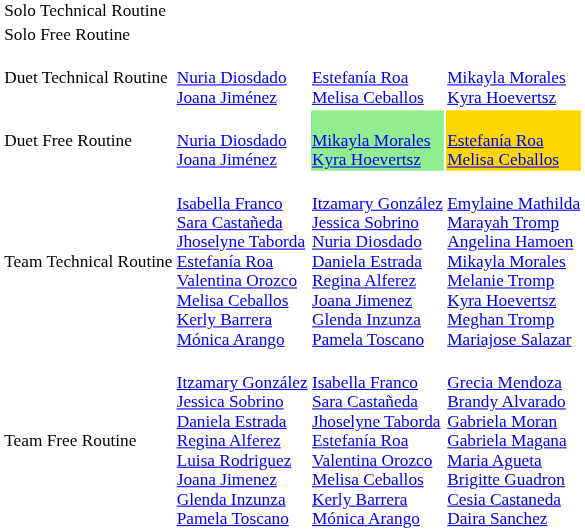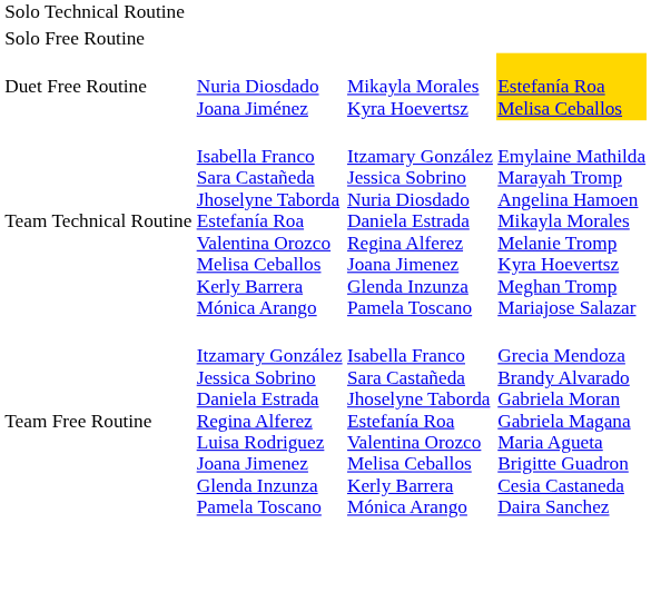- row: Duet Technical Routine | Nuria Diosdado Joana Jiménez | Estefanía Roa Melisa Ceballos | Mikayla Morales Kyra Hoevertsz
Duet Free Routine | column 3: lightgreen background -> no background
